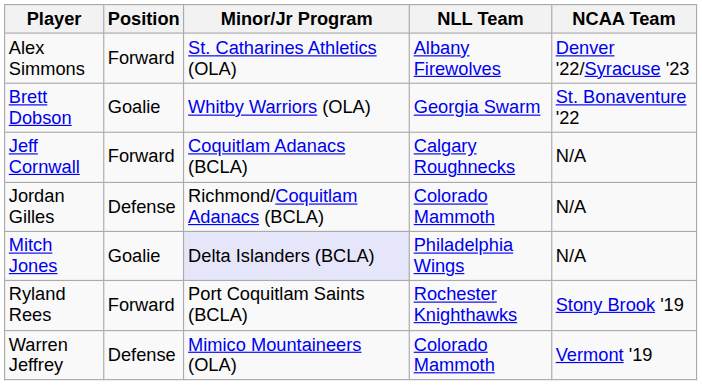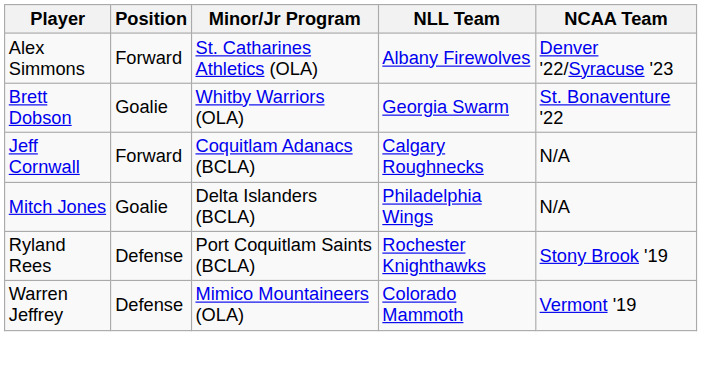- row: Jordan Gilles | Defense | Richmond/Coquitlam Adanacs (BCLA) | Colorado Mammoth | N/A
Mitch Jones | Minor/Jr Program: lavender background -> no background
Ryland Rees | Position: Forward -> Defense
